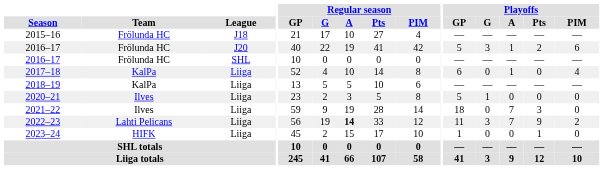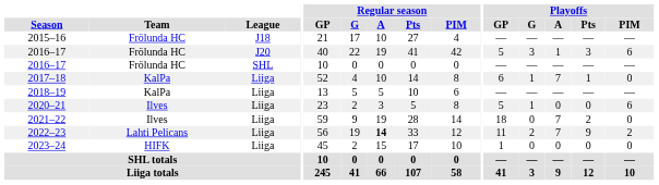2016–17 / J20 | Playoffs / Pts: 2 -> 3
2017–18 | Playoffs / G: 0 -> 1
2017–18 | Playoffs / A: 1 -> 7
2017–18 | Playoffs / Pts: 0 -> 1
2017–18 | Playoffs / PIM: 4 -> 0
2020–21 | Playoffs / PIM: 0 -> 6
2021–22 | Playoffs / Pts: 3 -> 2
2022–23 | Playoffs / G: 3 -> 2
2023–24 | Playoffs / Pts: 1 -> 0
